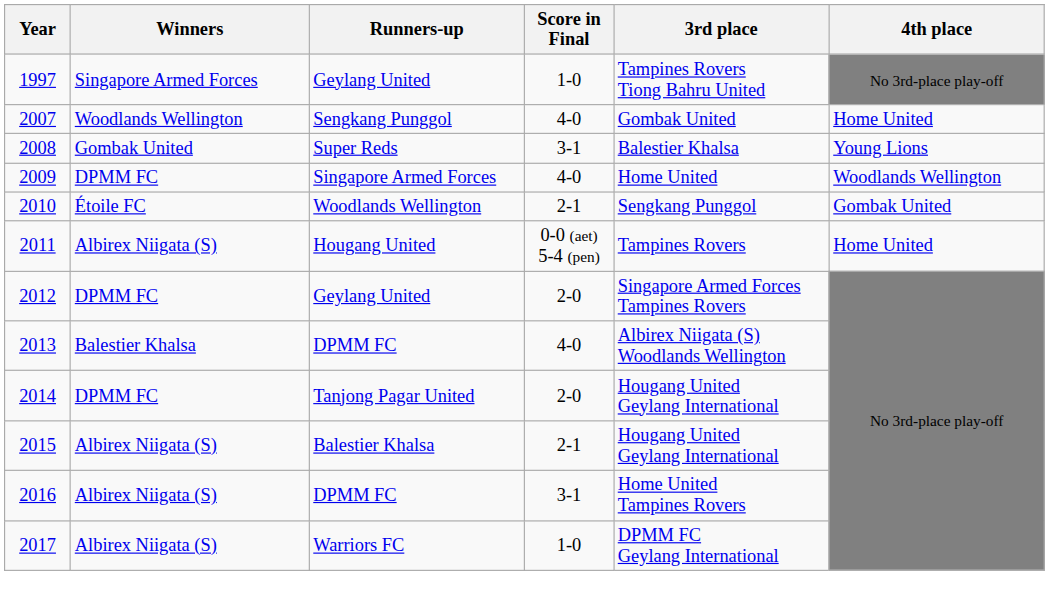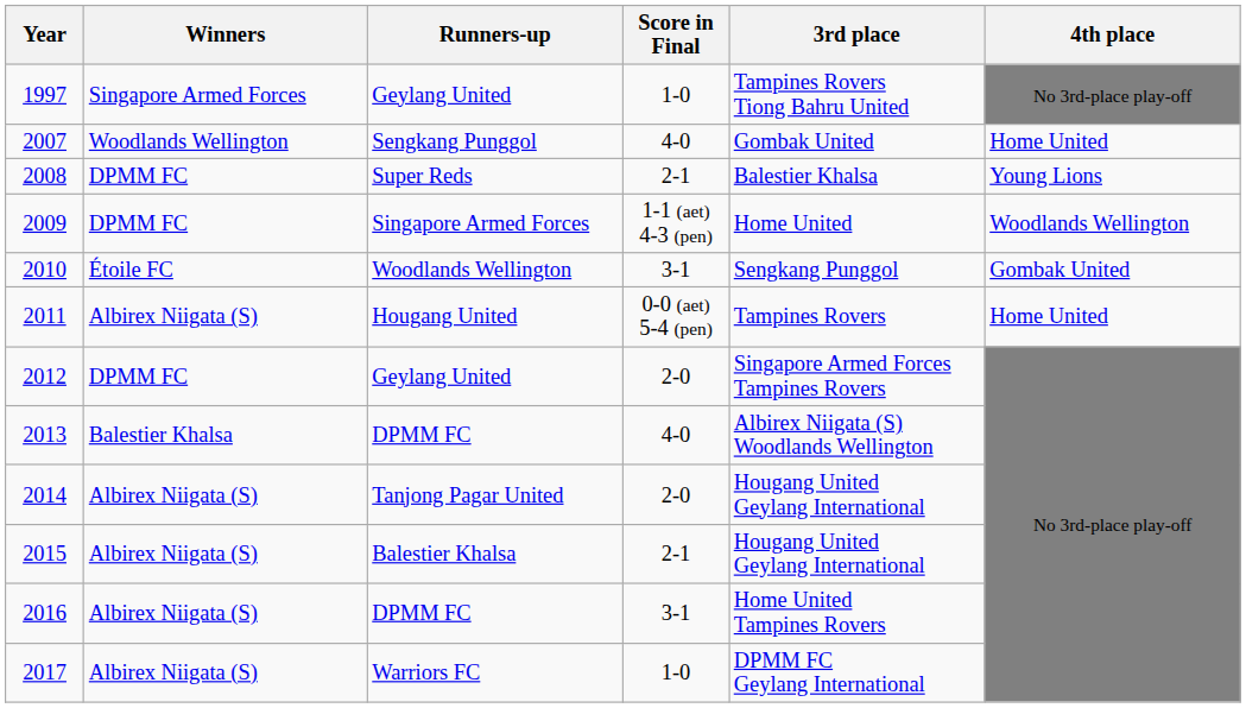2008 | Winners: Gombak United -> DPMM FC
2008 | Score in Final: 3-1 -> 2-1
2009 | Score in Final: 4-0 -> 1-1 (aet) 4-3 (pen)
2010 | Score in Final: 2-1 -> 3-1
2014 | Winners: DPMM FC -> Albirex Niigata (S)
